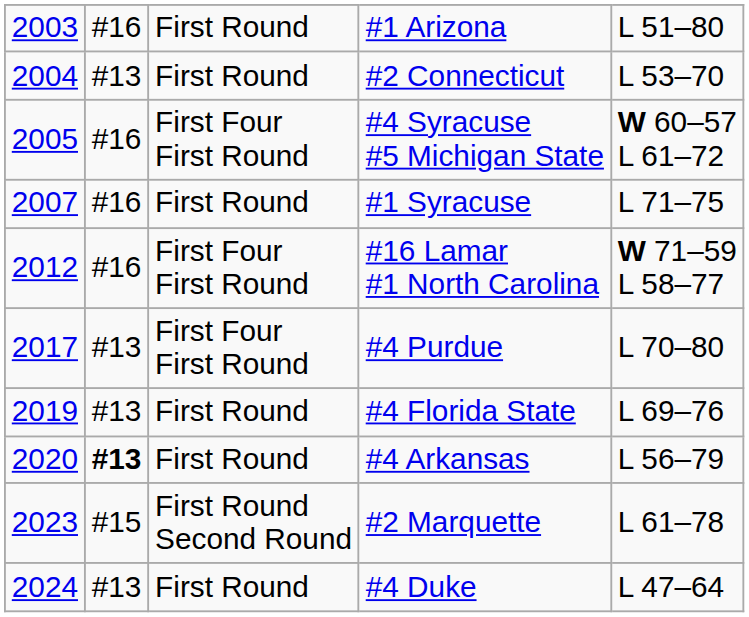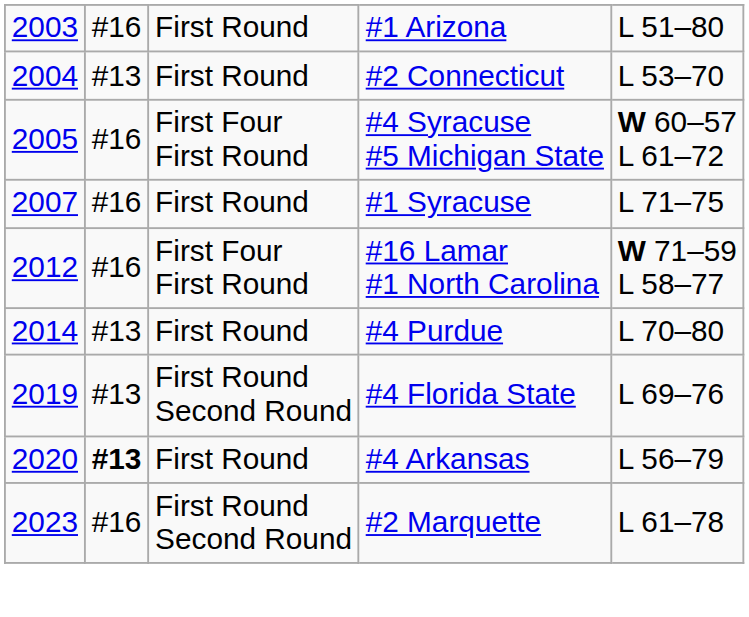#4 Purdue | column 1: 2017 -> 2014
#4 Purdue | column 3: First Four First Round -> First Round
#4 Florida State | column 3: First Round -> First Round Second Round
#2 Marquette | column 2: #15 -> #16
- row: 2024 | #13 | First Round | #4 Duke | L 47–64
